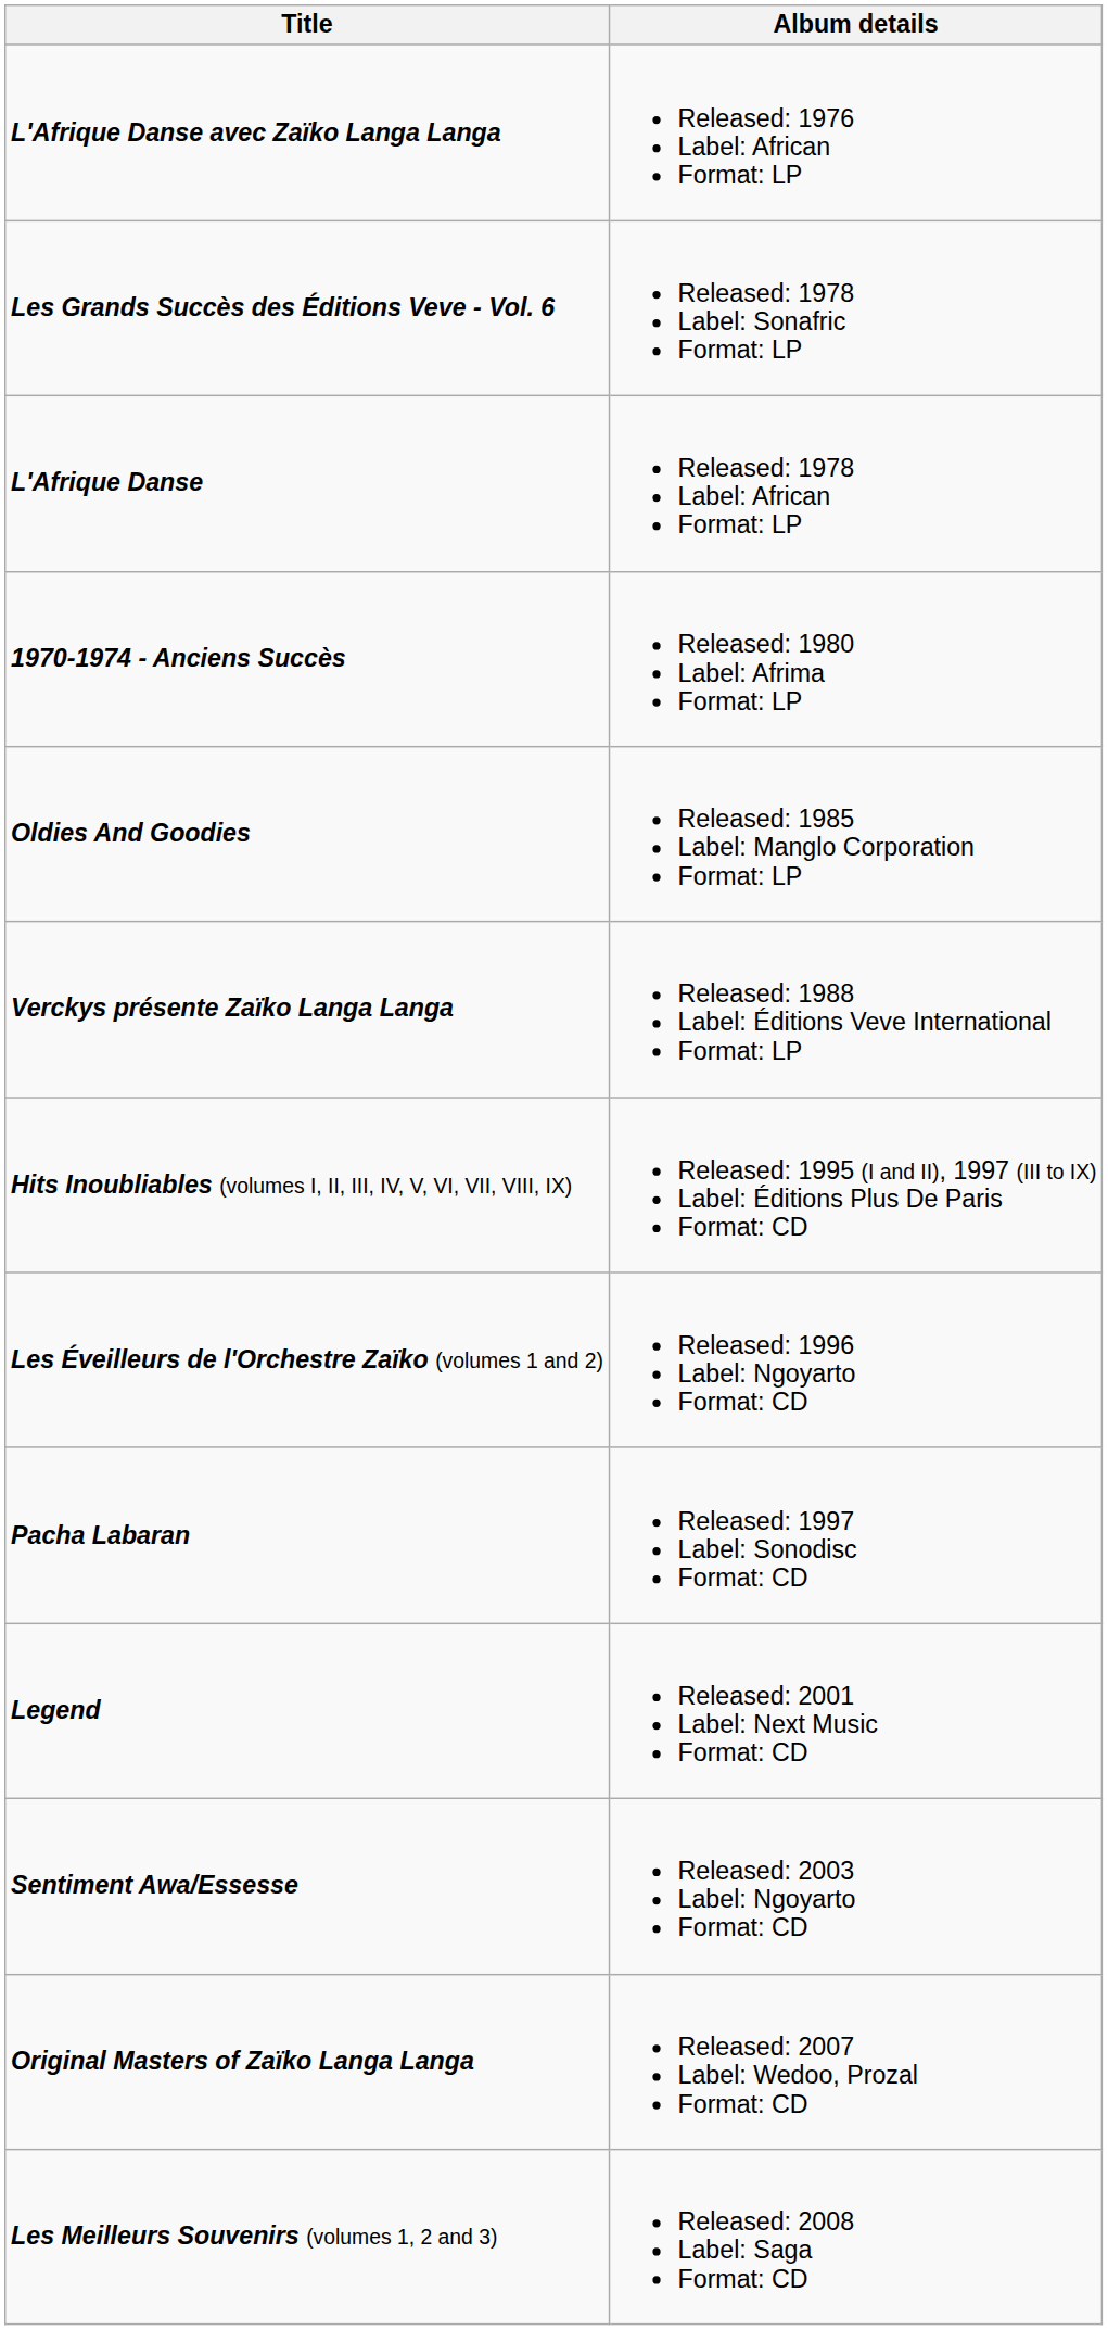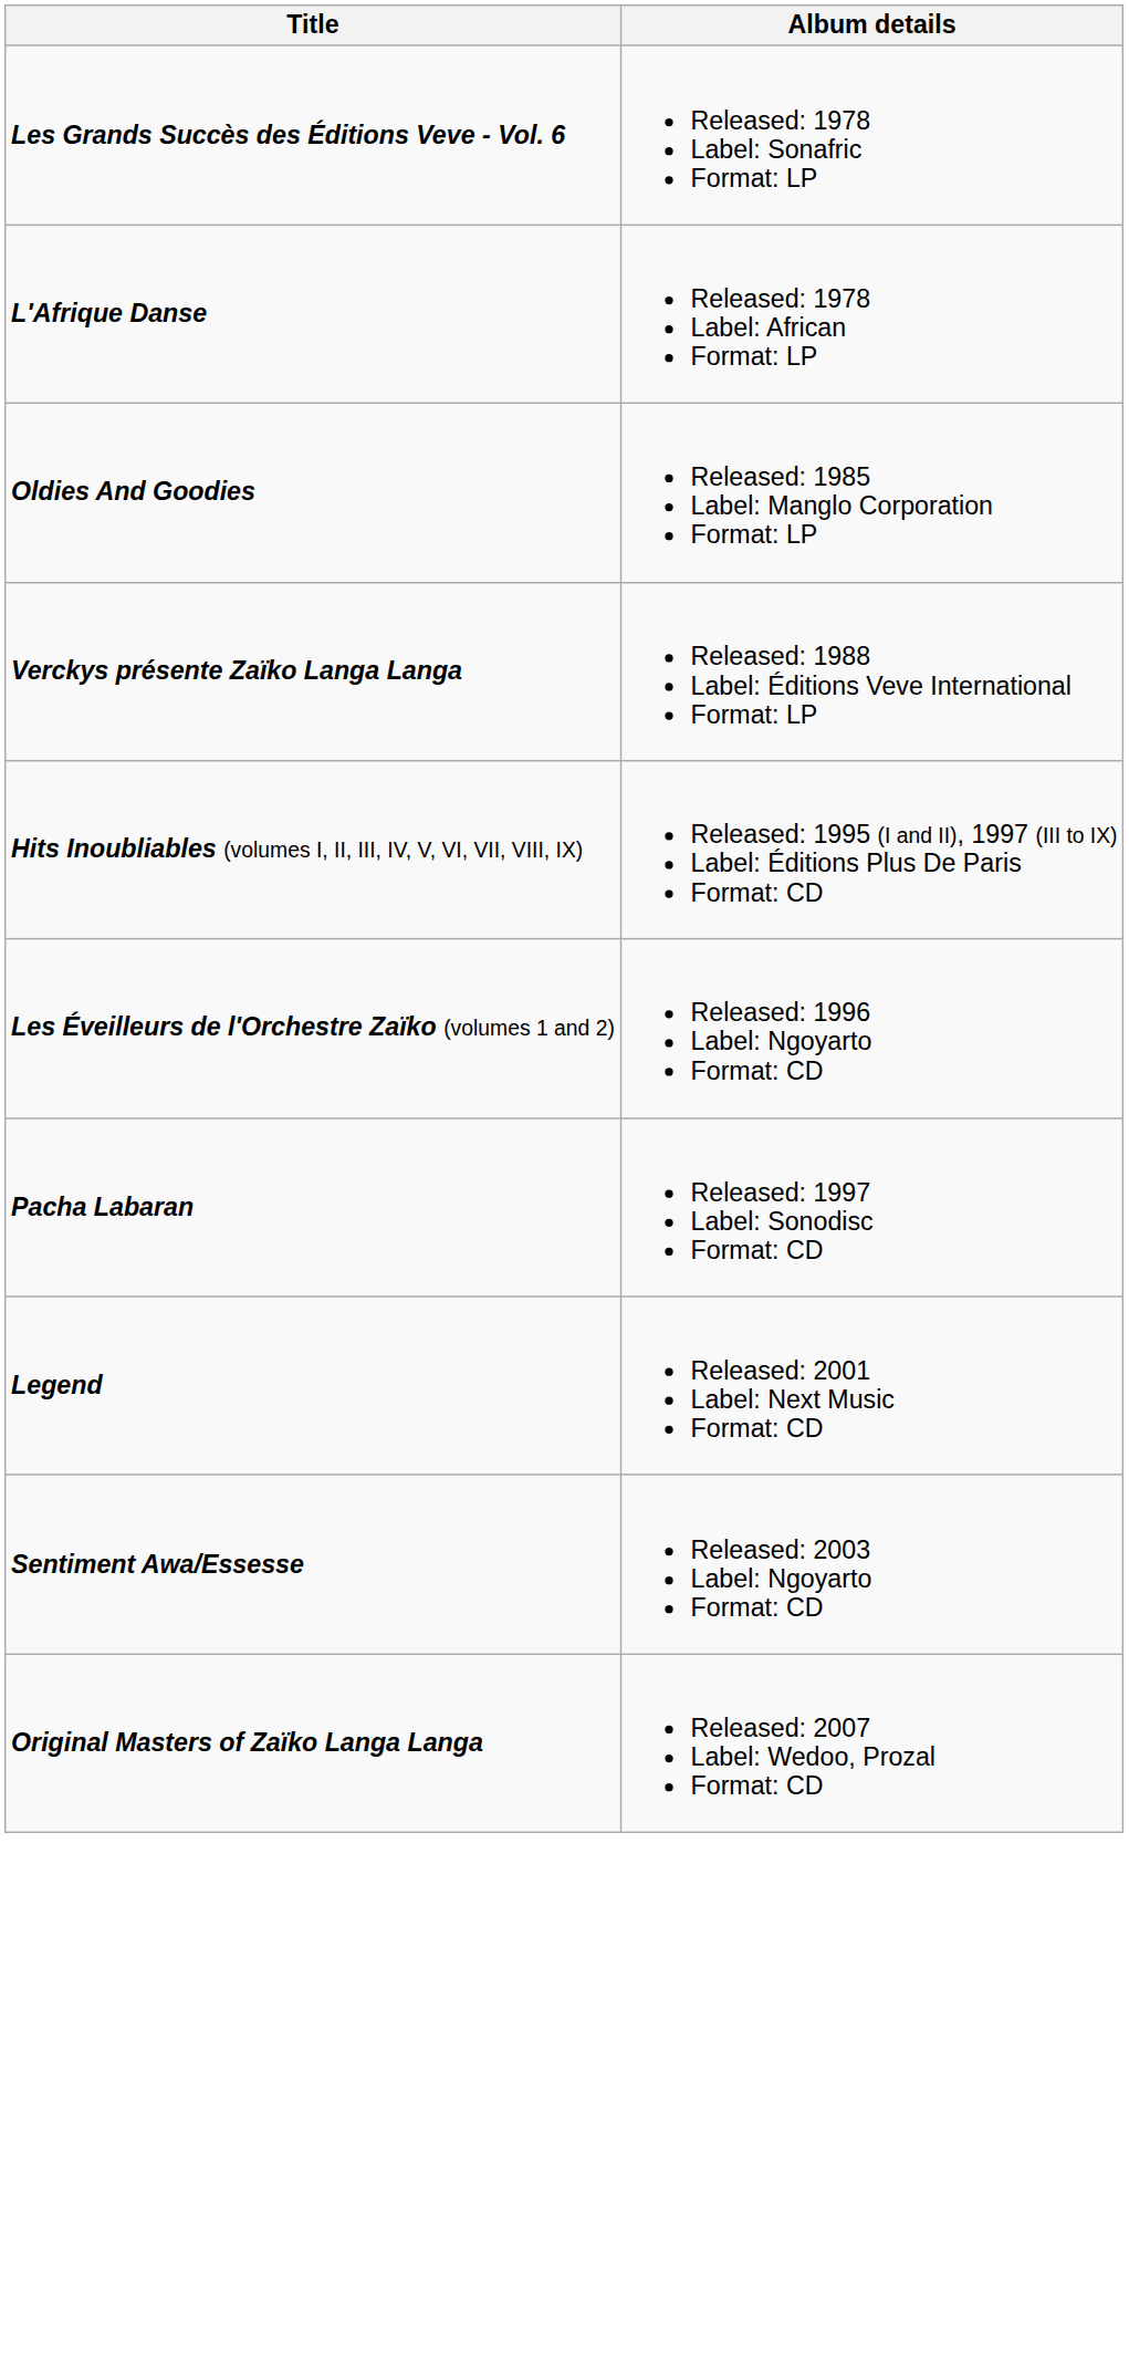- row: L'Afrique Danse avec Zaïko Langa Langa | Released: 1976 Label: African Format: LP
- row: 1970-1974 - Anciens Succès | Released: 1980 Label: Afrima Format: LP
- row: Les Meilleurs Souvenirs (volumes 1, 2 and 3) | Released: 2008 Label: Saga Format: CD
